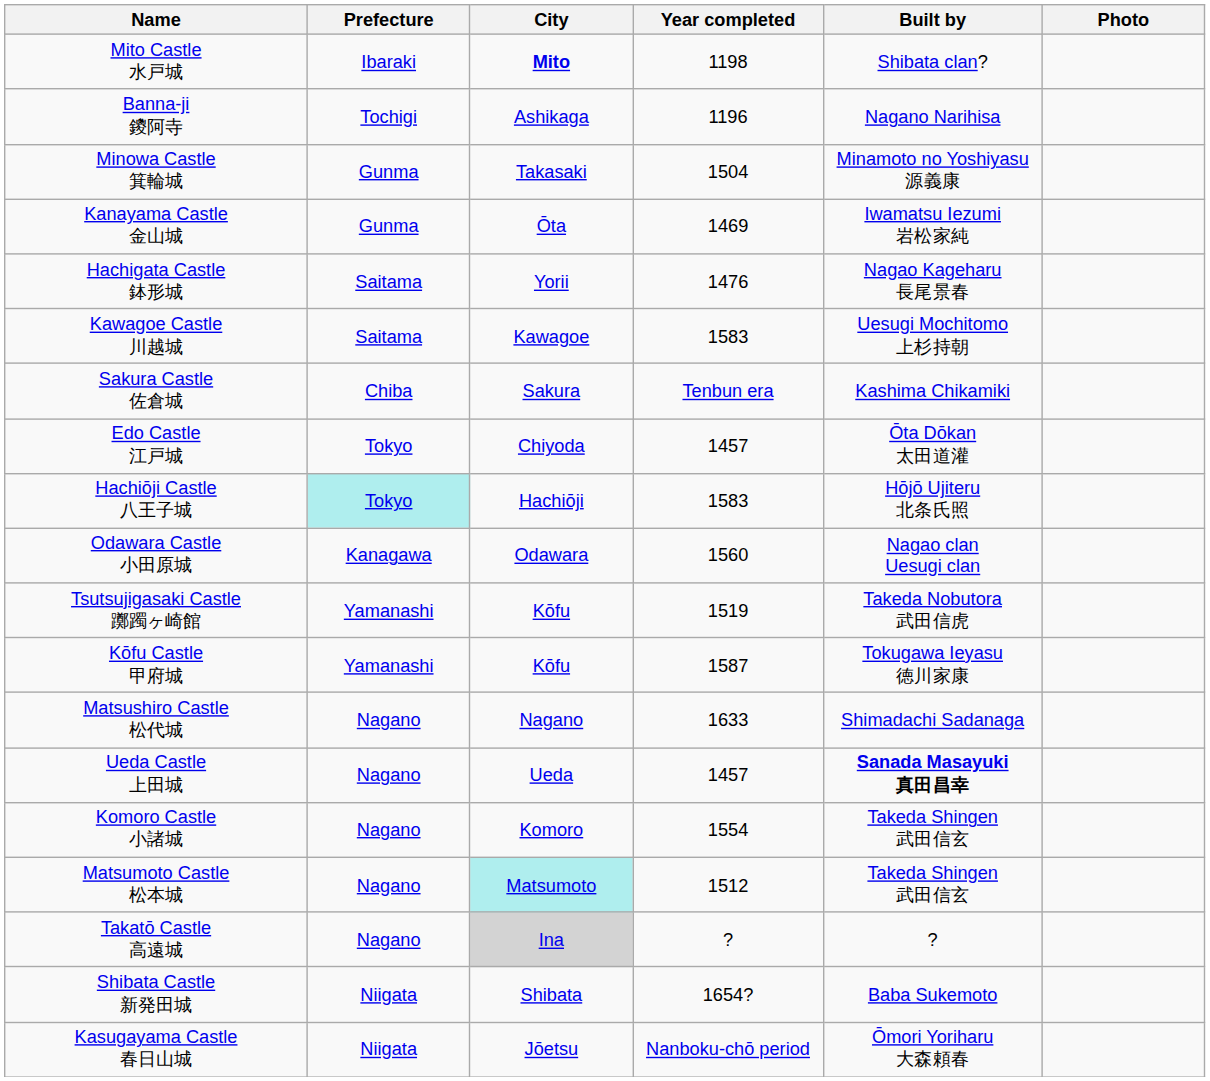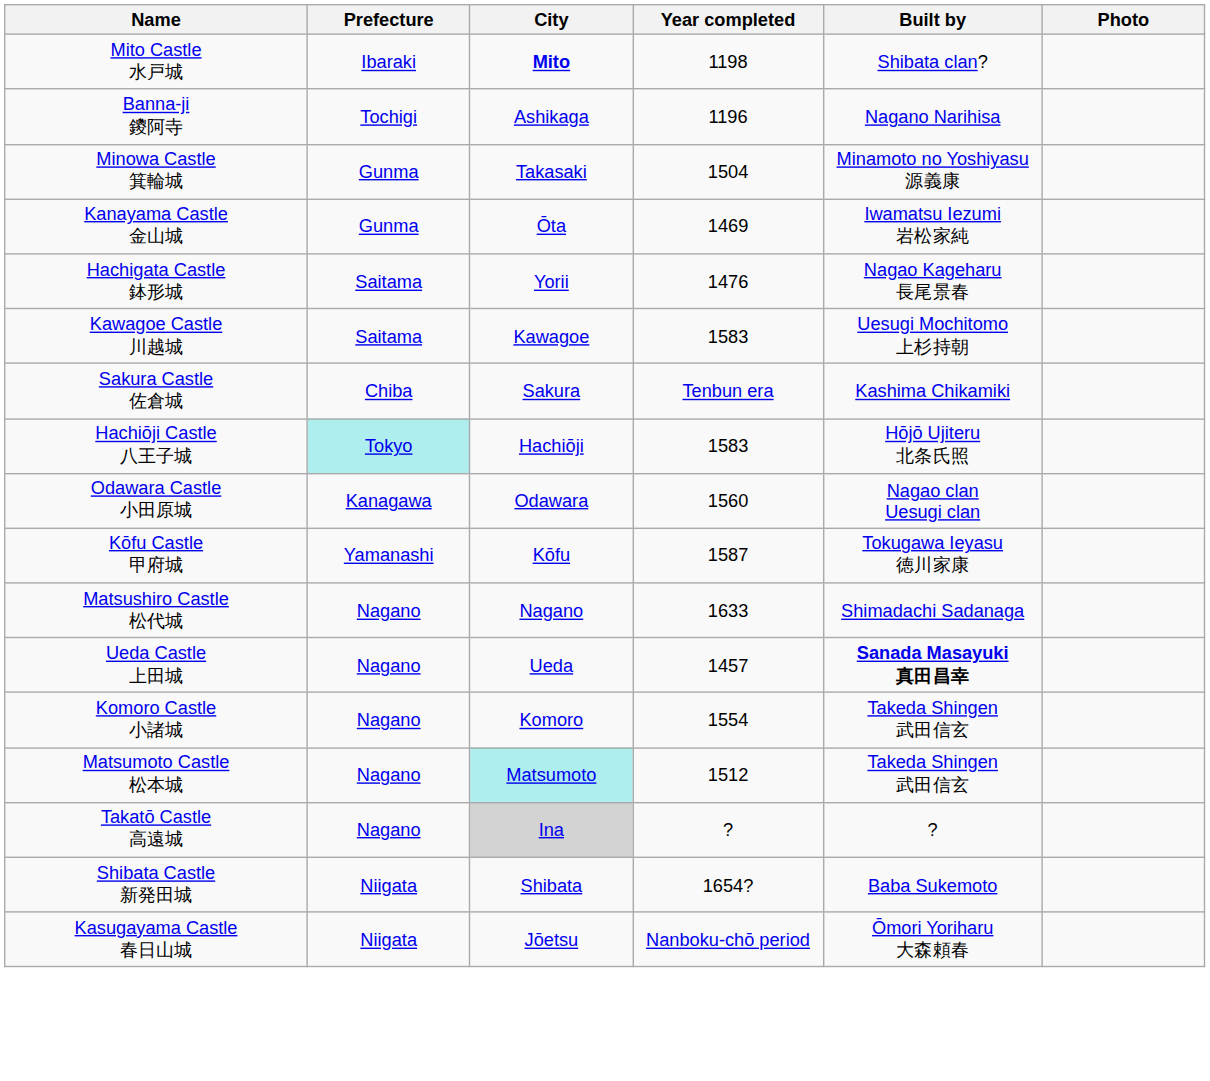- row: Edo Castle 江戸城 | Tokyo | Chiyoda | 1457 | Ōta Dōkan 太田道灌
- row: Tsutsujigasaki Castle 躑躅ヶ崎館 | Yamanashi | Kōfu | 1519 | Takeda Nobutora 武田信虎
